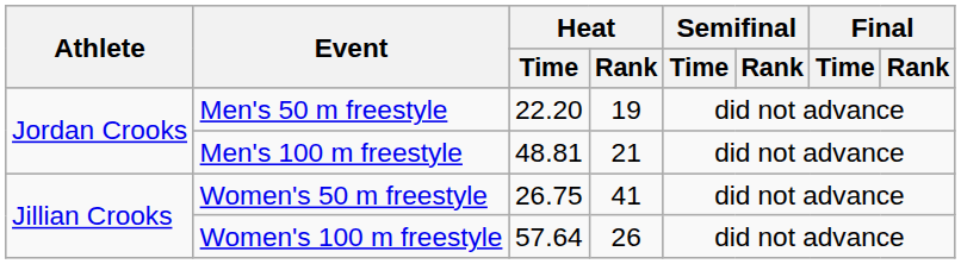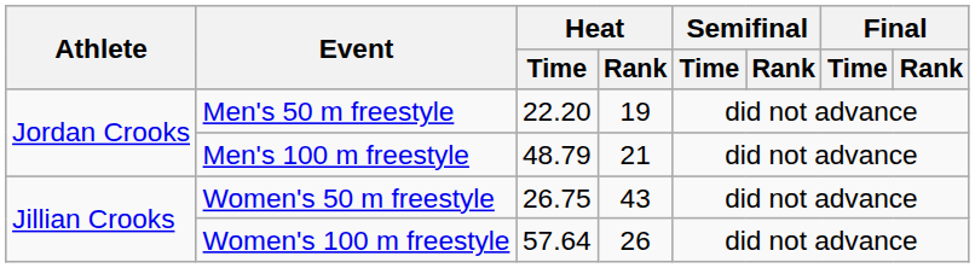Men's 100 m freestyle | Heat / Time: 48.81 -> 48.79
Women's 50 m freestyle | Heat / Rank: 41 -> 43
